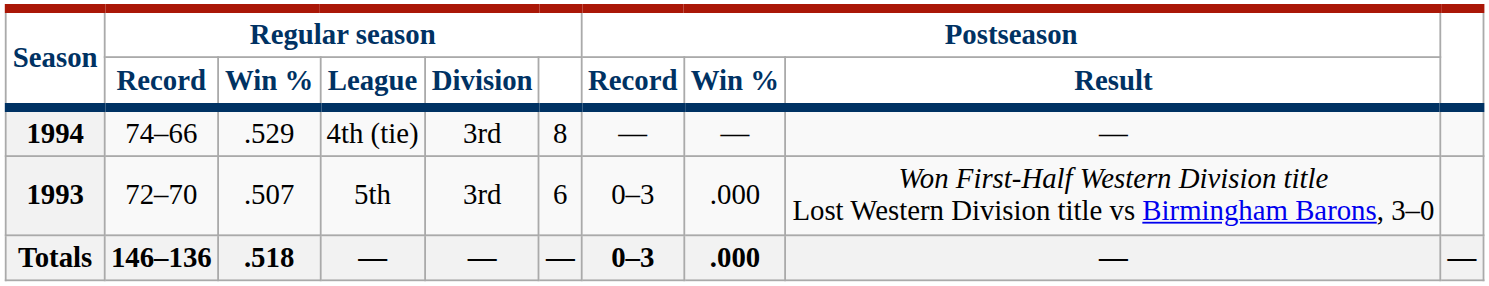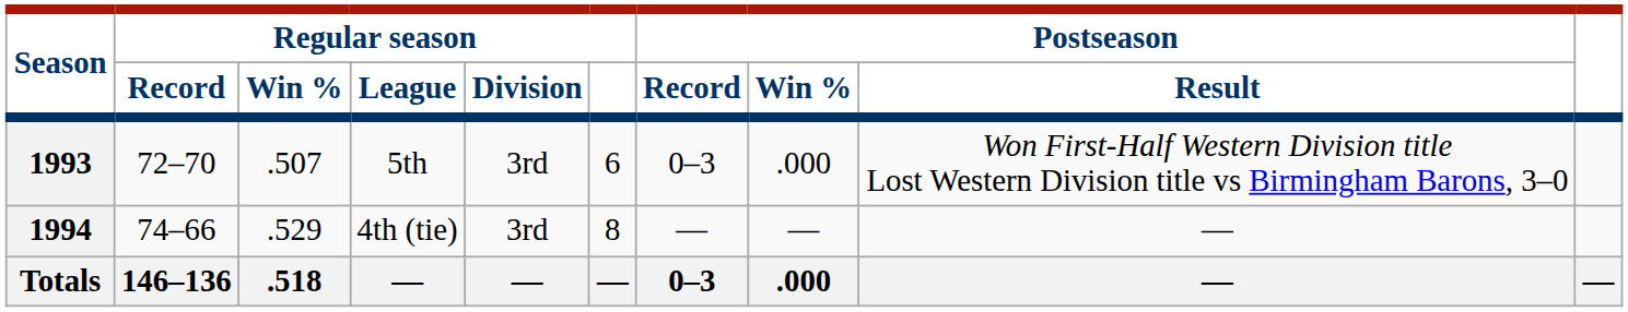rows swapped: 1993 <-> 1994
